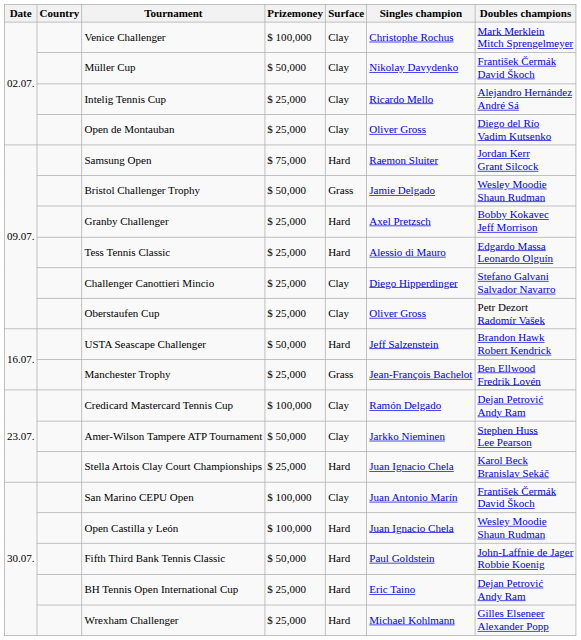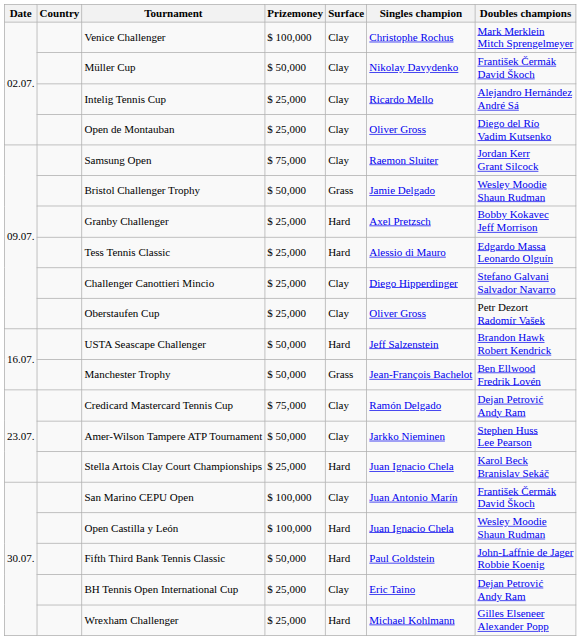Samsung Open | Surface: Hard -> Clay
Manchester Trophy | Prizemoney: $ 25,000 -> $ 50,000
Credicard Mastercard Tennis Cup | Prizemoney: $ 100,000 -> $ 75,000
BH Tennis Open International Cup | Surface: Hard -> Clay
